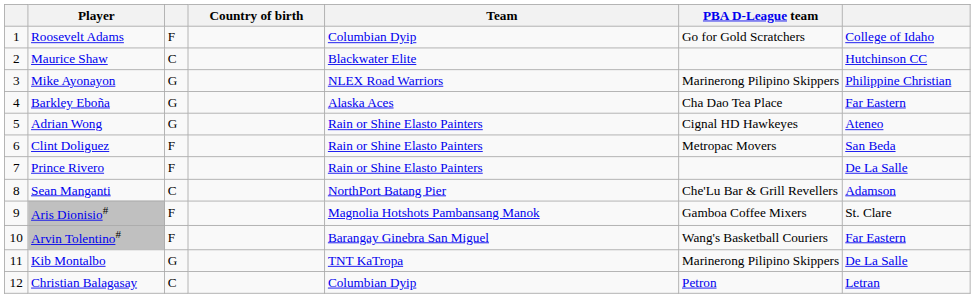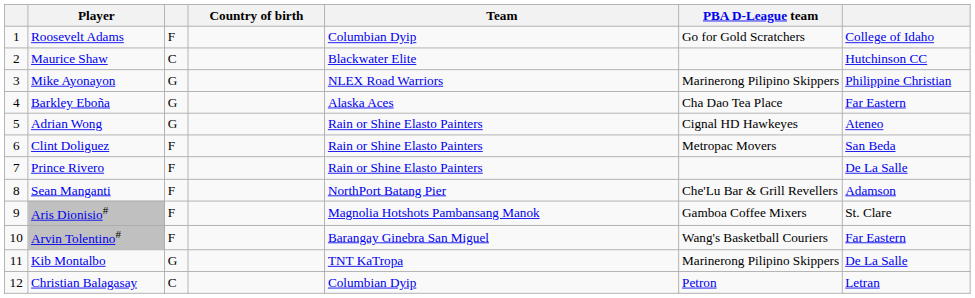Sean Manganti | column 3: C -> F
